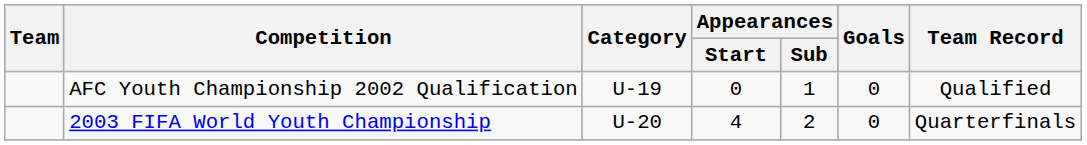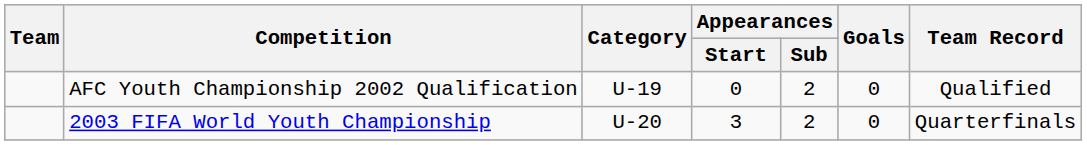AFC Youth Championship 2002 Qualification | Appearances / Sub: 1 -> 2
2003 FIFA World Youth Championship | Appearances / Start: 4 -> 3
